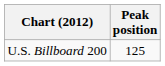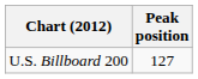U.S. Billboard 200 | Peak position: 125 -> 127
